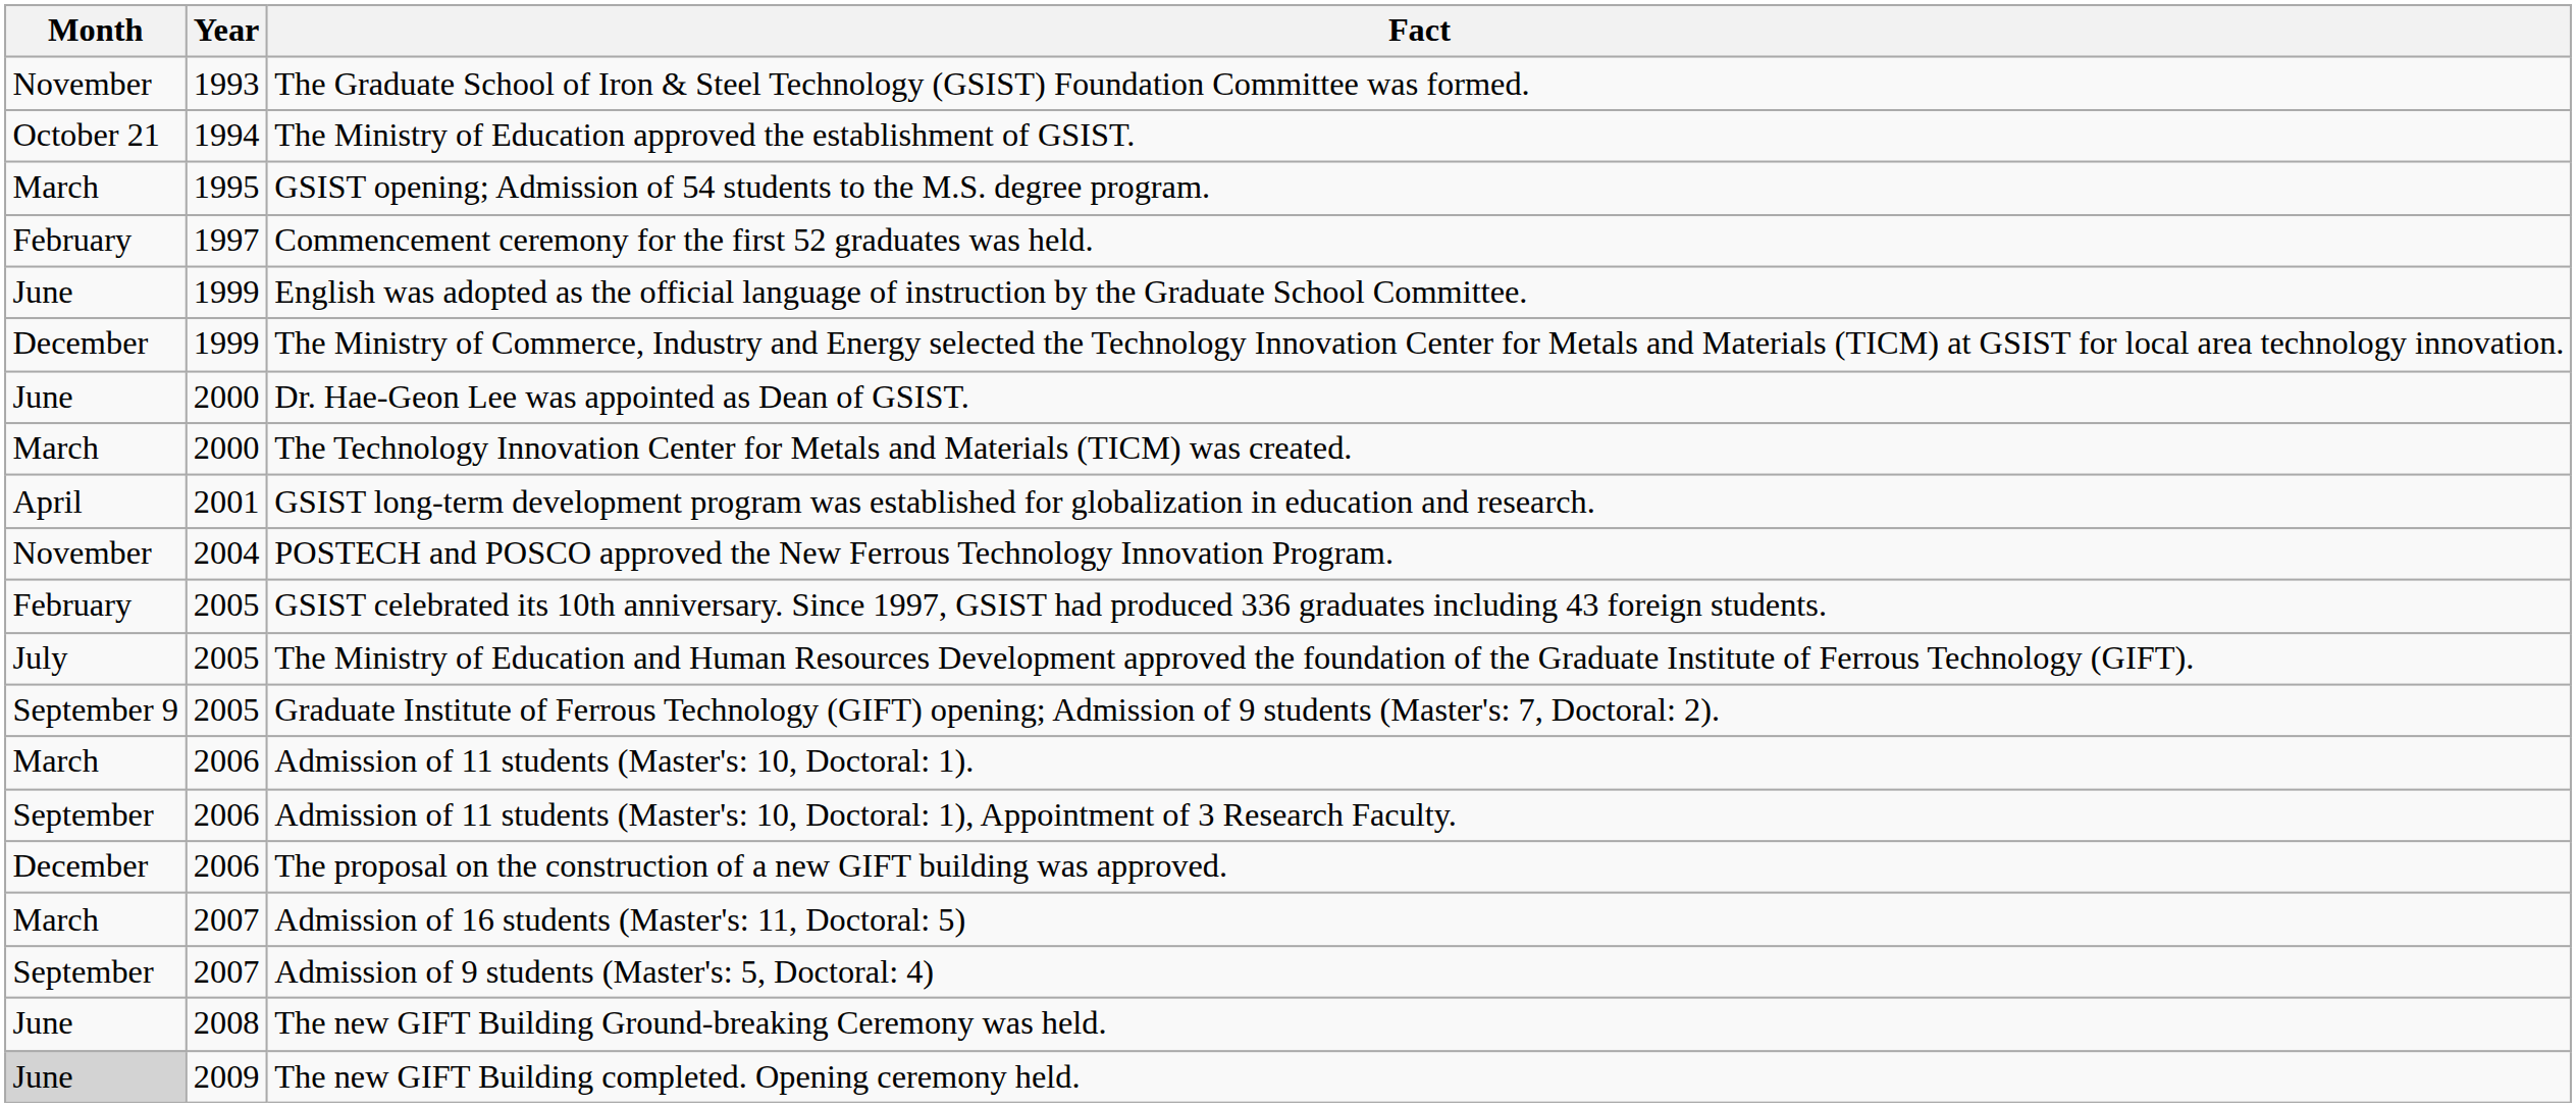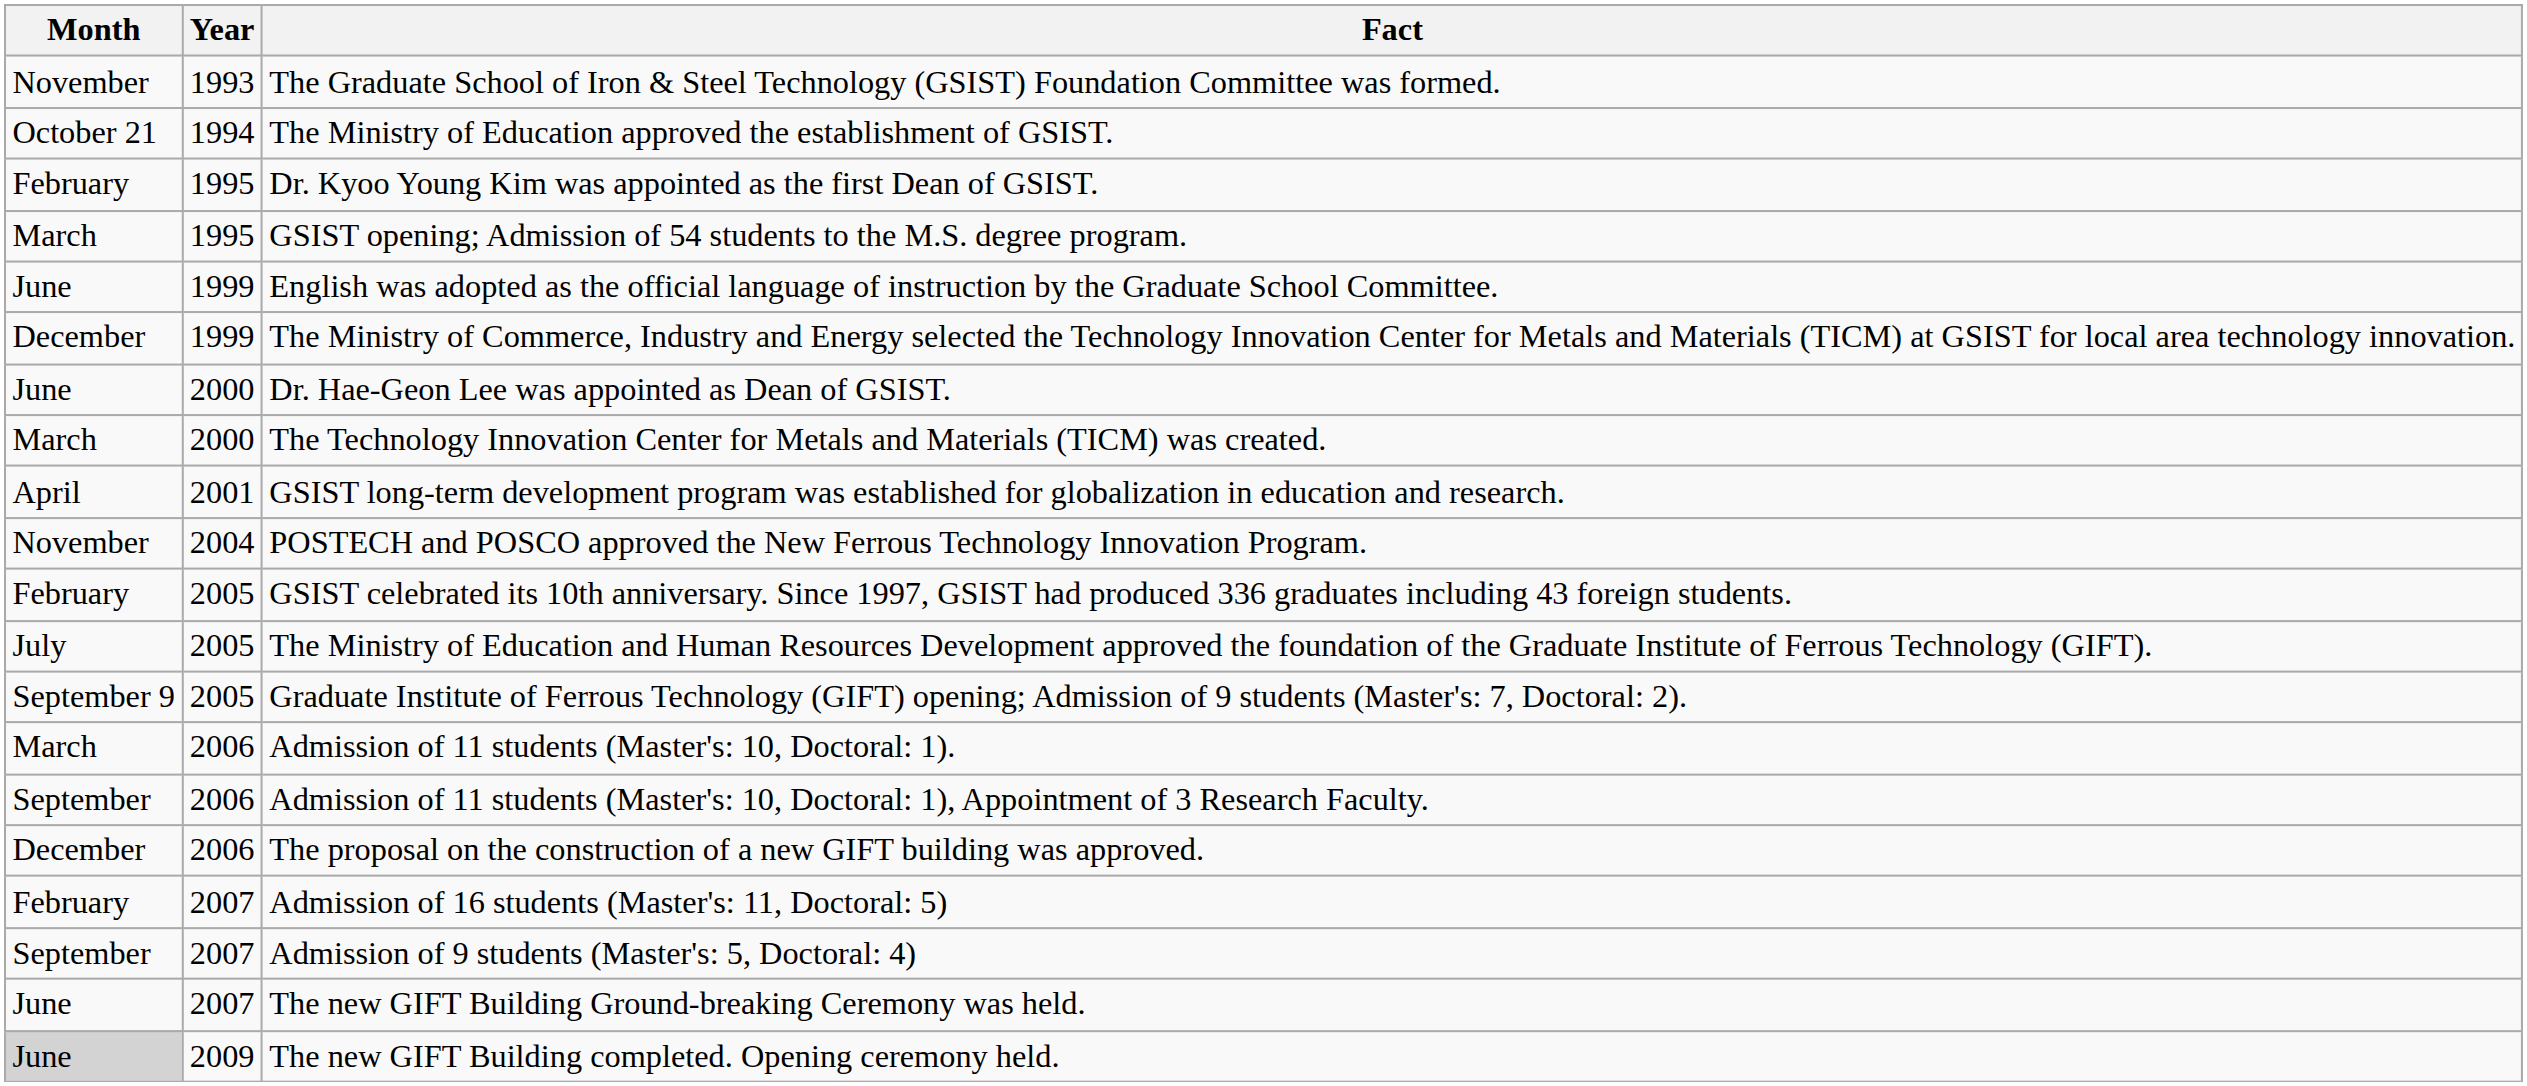+ row: February | 1995 | Dr. Kyoo Young Kim was appointed as the first Dean of GSIST.
- row: February | 1997 | Commencement ceremony for the first 52 graduates was held.
Admission of 16 students (Master's: 11, Doctoral: 5) | Month: March -> February
The new GIFT Building Ground-breaking Ceremony was held. | Year: 2008 -> 2007
